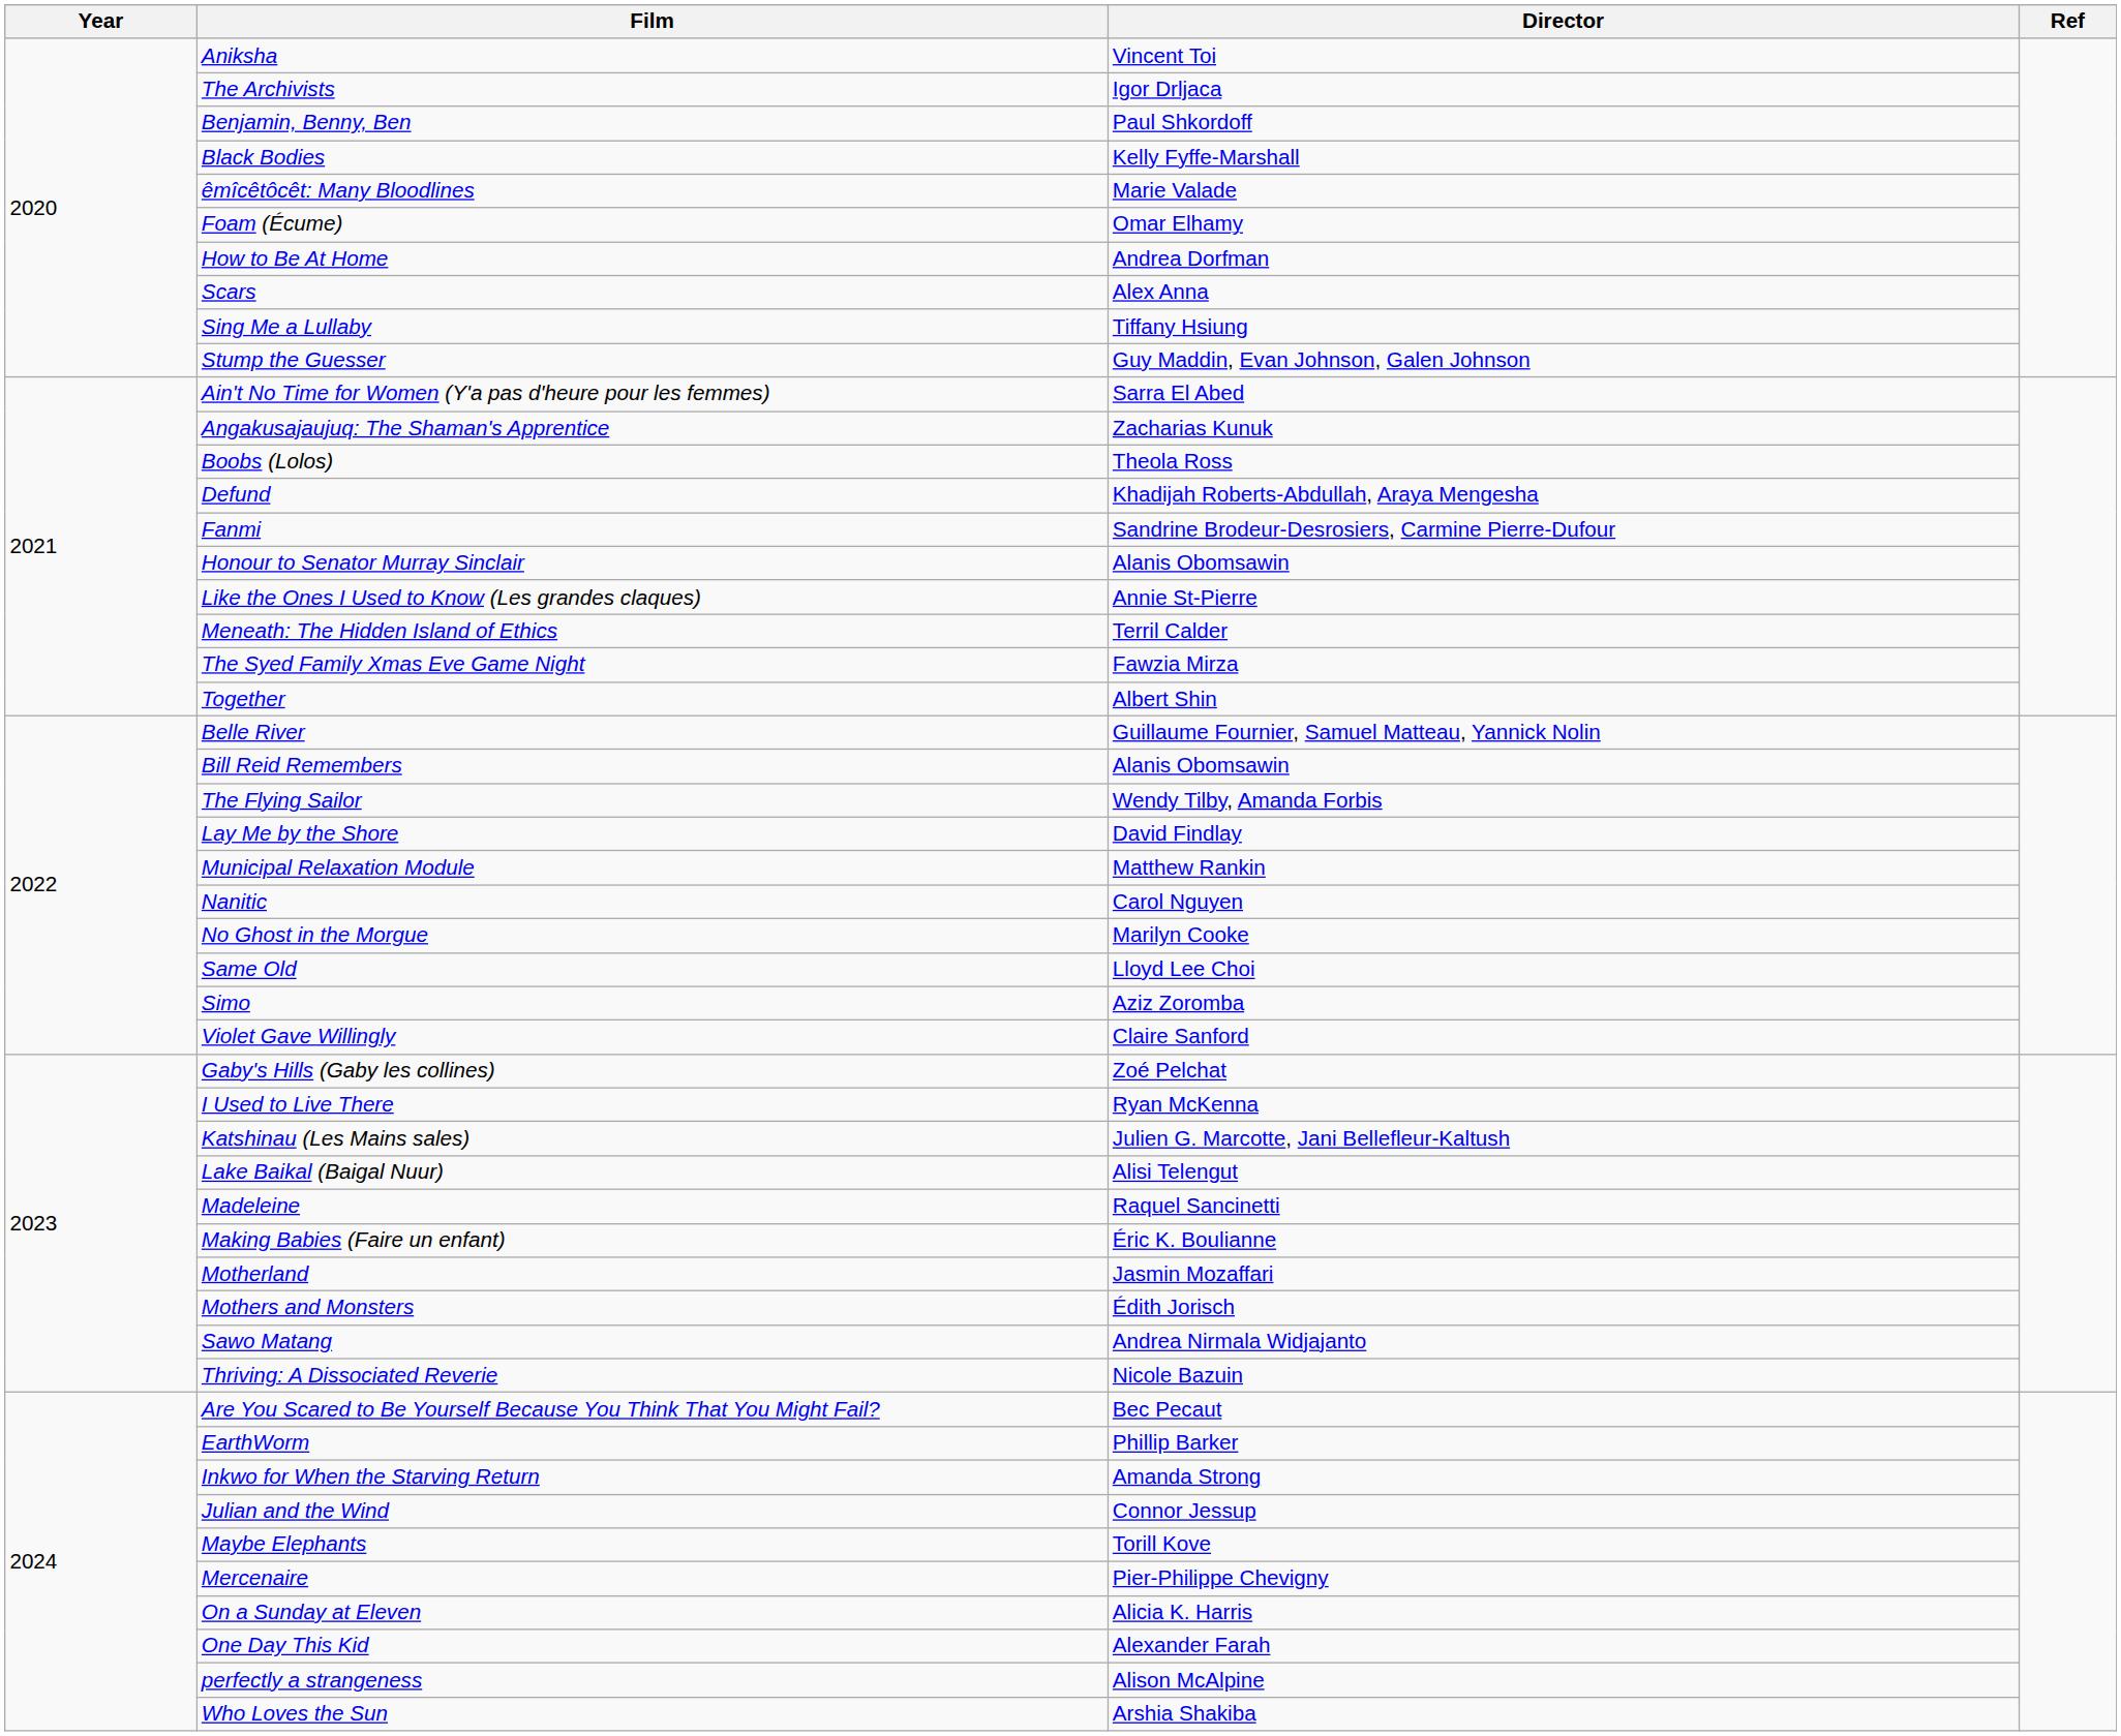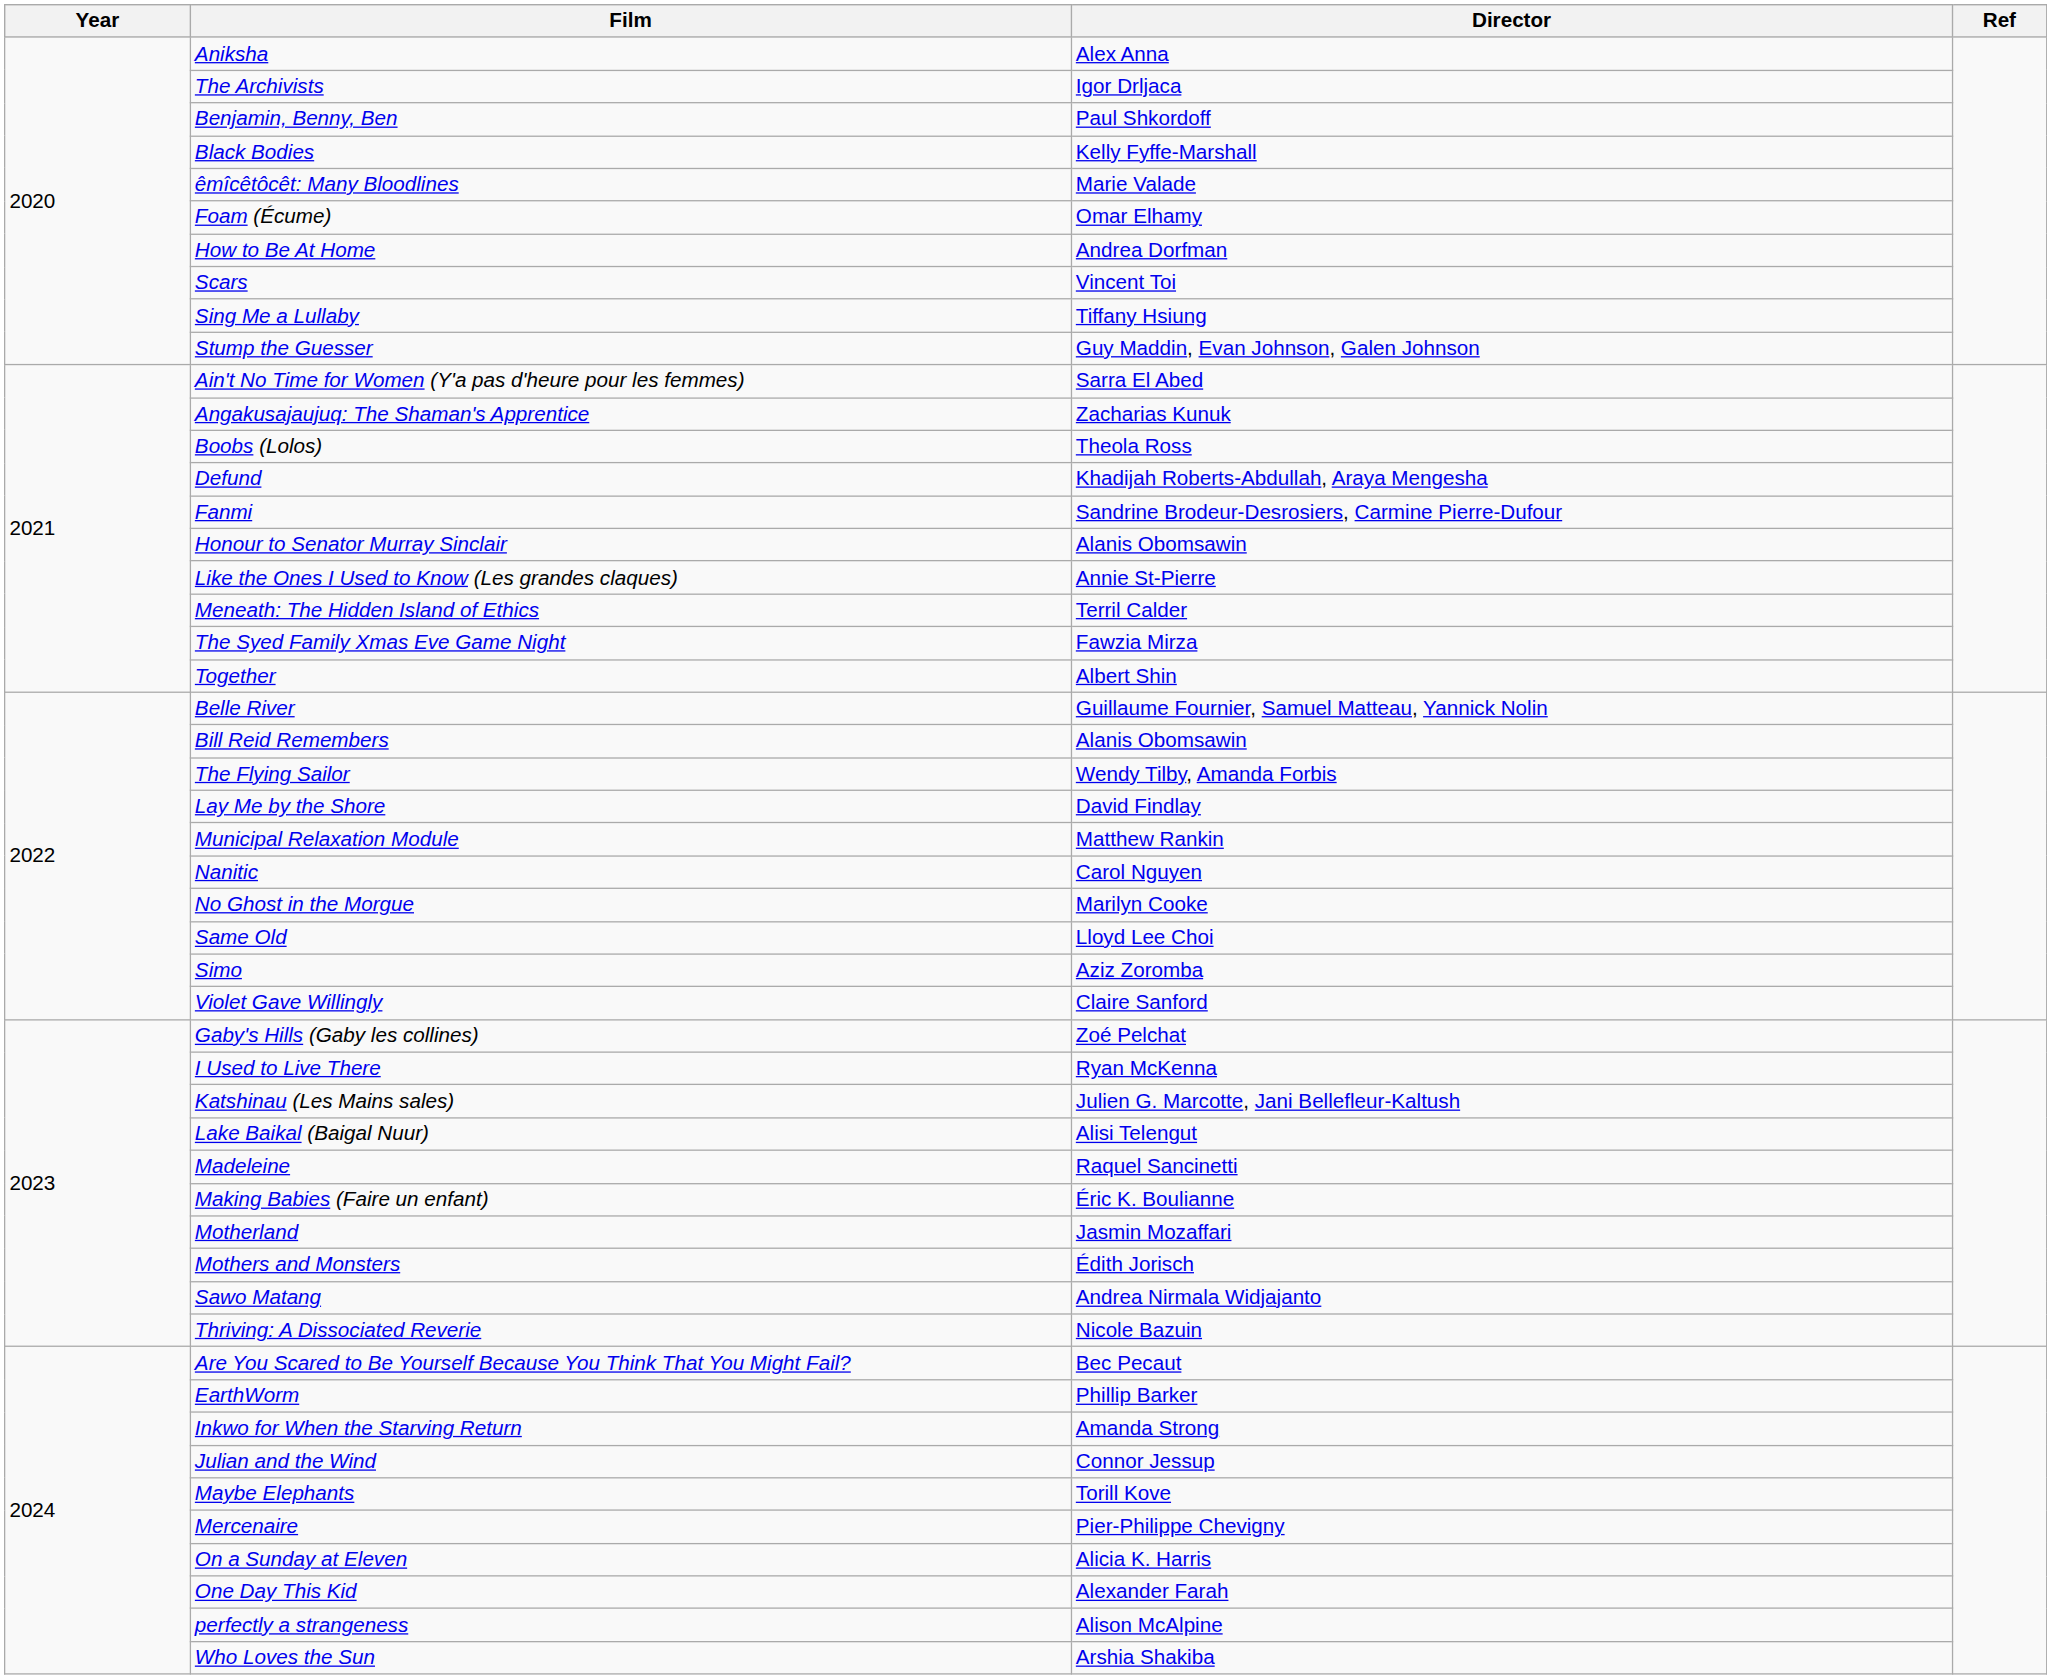Aniksha | Director: Vincent Toi -> Alex Anna
Scars | Director: Alex Anna -> Vincent Toi
